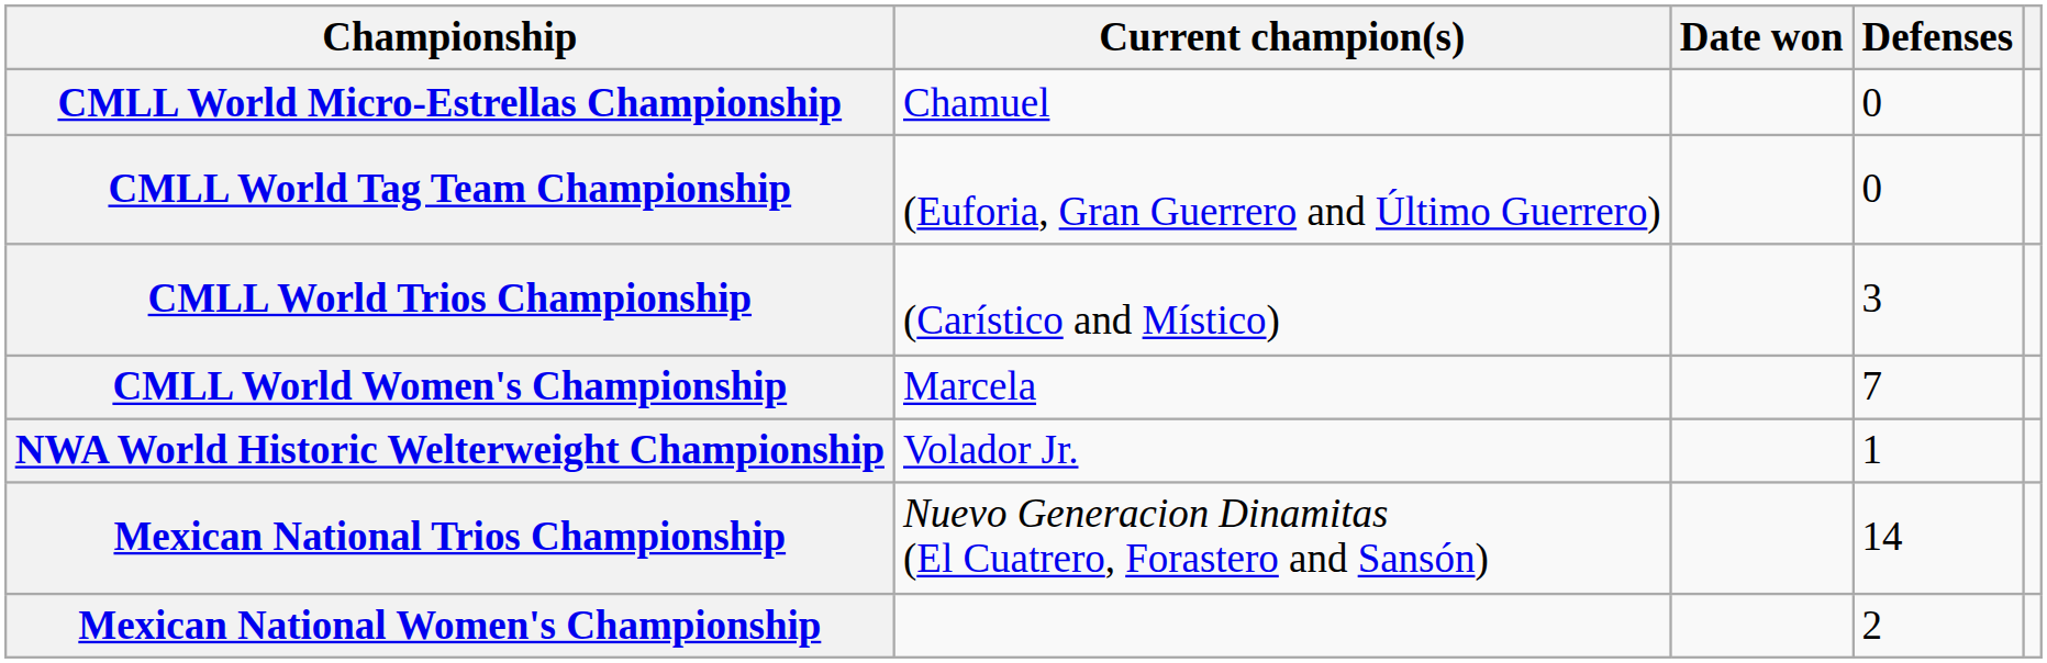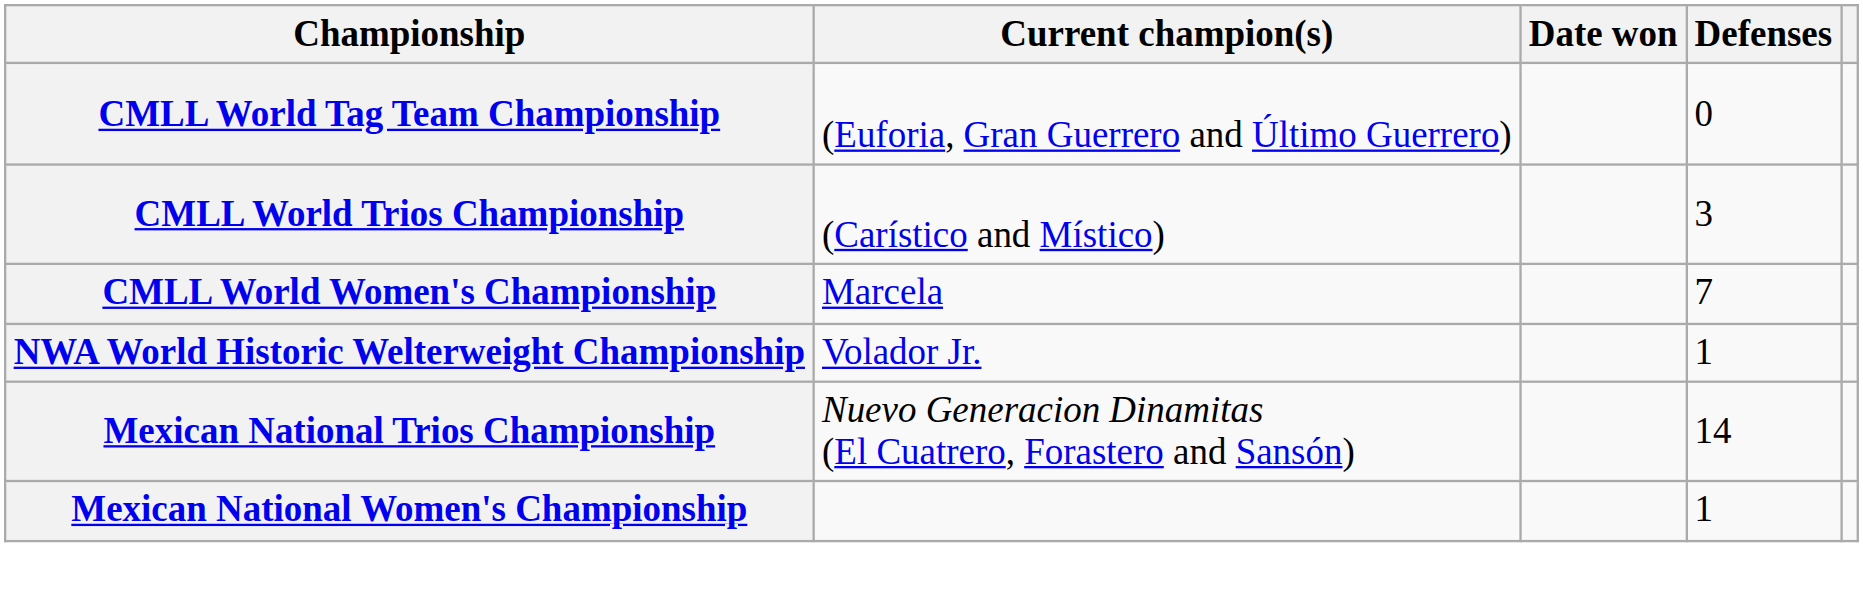- row: CMLL World Micro-Estrellas Championship | Chamuel | 0
Mexican National Women's Championship | Defenses: 2 -> 1
